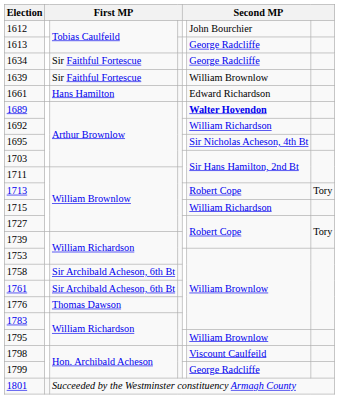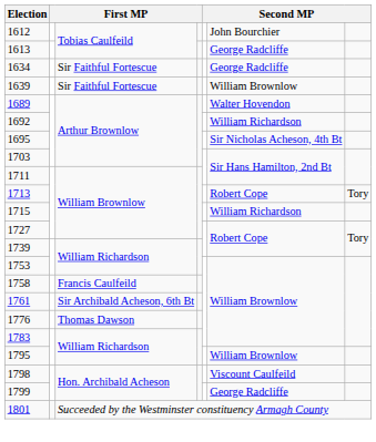- row: 1661 | Hans Hamilton | Edward Richardson
1689 | column 6: bold -> normal
1758 | column 3: Sir Archibald Acheson, 6th Bt -> Francis Caulfeild
